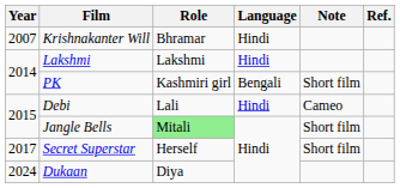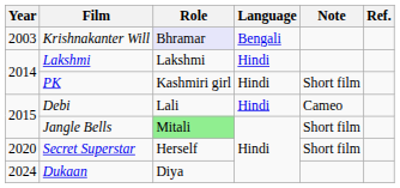Krishnakanter Will | Year: 2007 -> 2003
Krishnakanter Will | Role: no background -> lavender background
Krishnakanter Will | Language: Hindi -> Bengali
PK | Language: Bengali -> Hindi
Secret Superstar | Year: 2017 -> 2020
